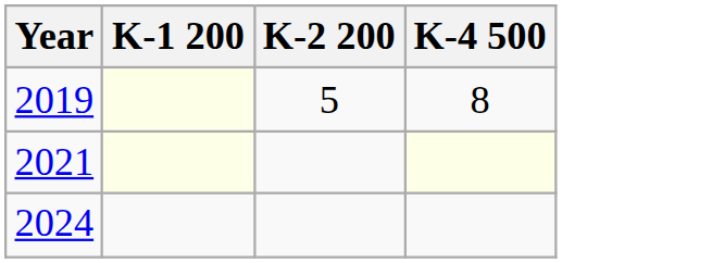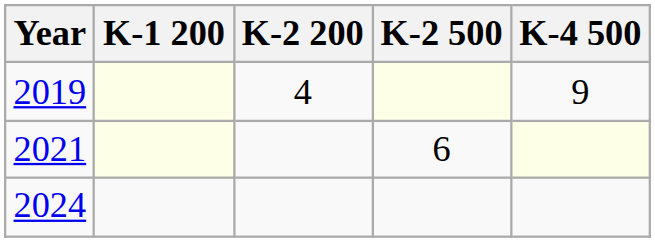+ column: K-2 500 | 6
2019 | K-2 200: 5 -> 4
2019 | K-4 500: 8 -> 9
